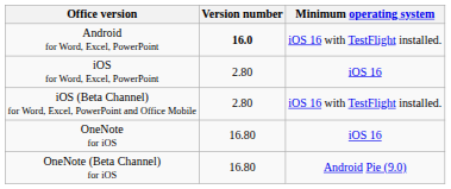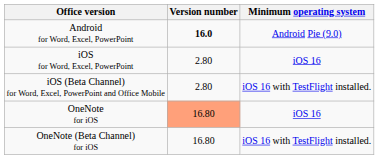Android for Word, Excel, PowerPoint | column 3: iOS 16 with TestFlight installed. -> Android Pie (9.0)
OneNote for iOS | Version number: no background -> lightsalmon background
OneNote (Beta Channel) for iOS | column 3: Android Pie (9.0) -> iOS 16 with TestFlight installed.
